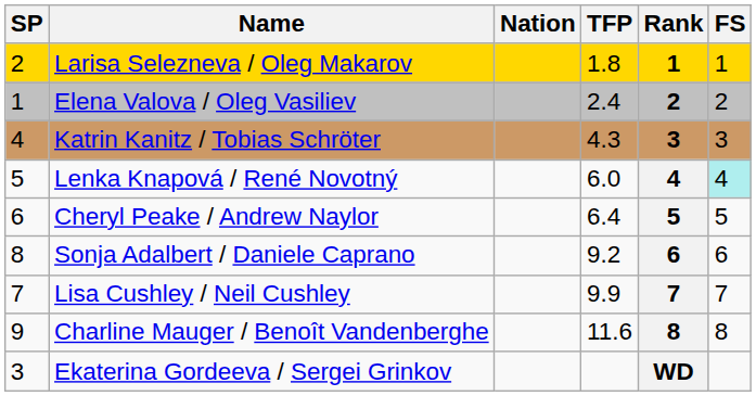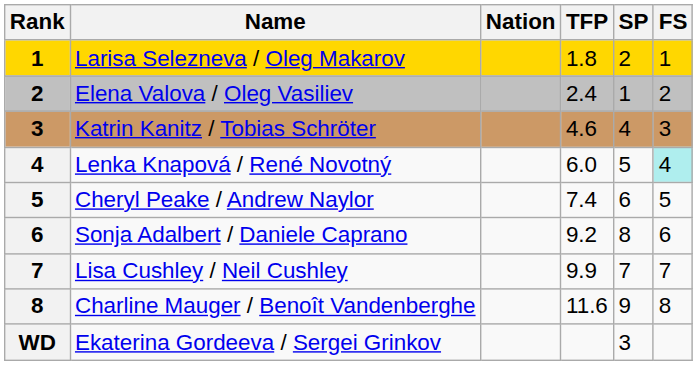columns swapped: Rank <-> SP
Katrin Kanitz / Tobias Schröter | TFP: 4.3 -> 4.6
Cheryl Peake / Andrew Naylor | TFP: 6.4 -> 7.4
